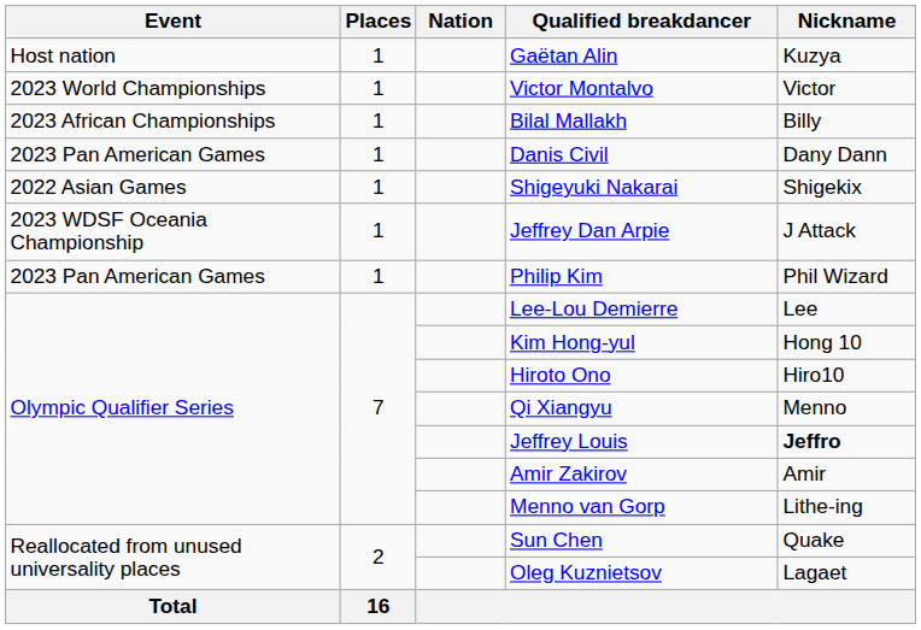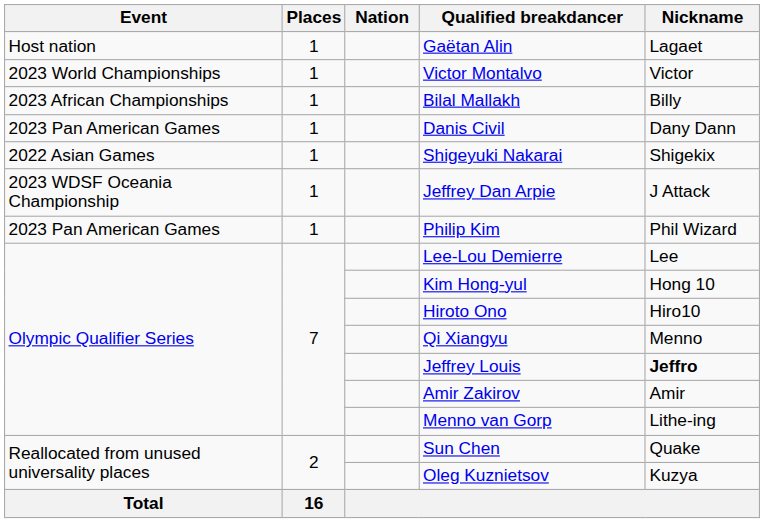Gaëtan Alin | Nickname: Kuzya -> Lagaet
Oleg Kuznietsov | Nickname: Lagaet -> Kuzya
